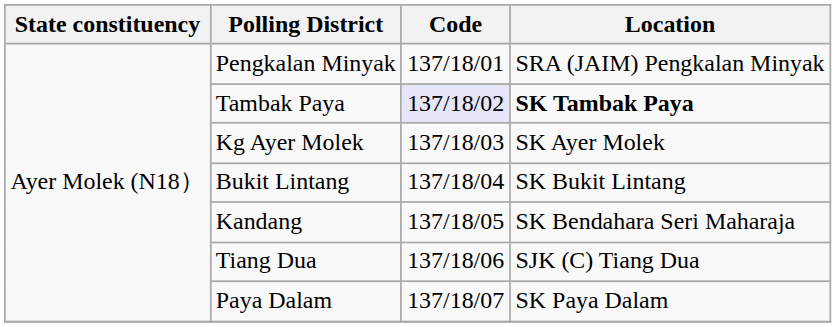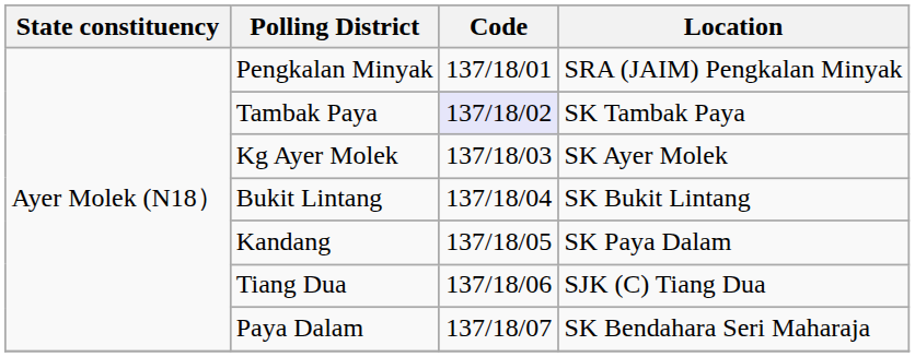Tambak Paya | Location: bold -> normal
Kandang | Location: SK Bendahara Seri Maharaja -> SK Paya Dalam
Paya Dalam | Location: SK Paya Dalam -> SK Bendahara Seri Maharaja
